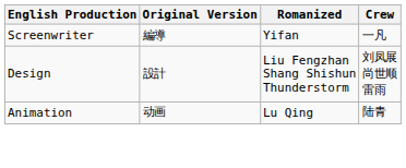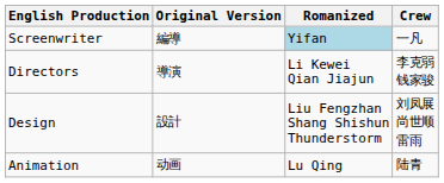Screenwriter | Romanized: no background -> lightblue background
+ row: Directors | 導演 | Li Kewei Qian Jiajun | 李克弱 钱家骏
